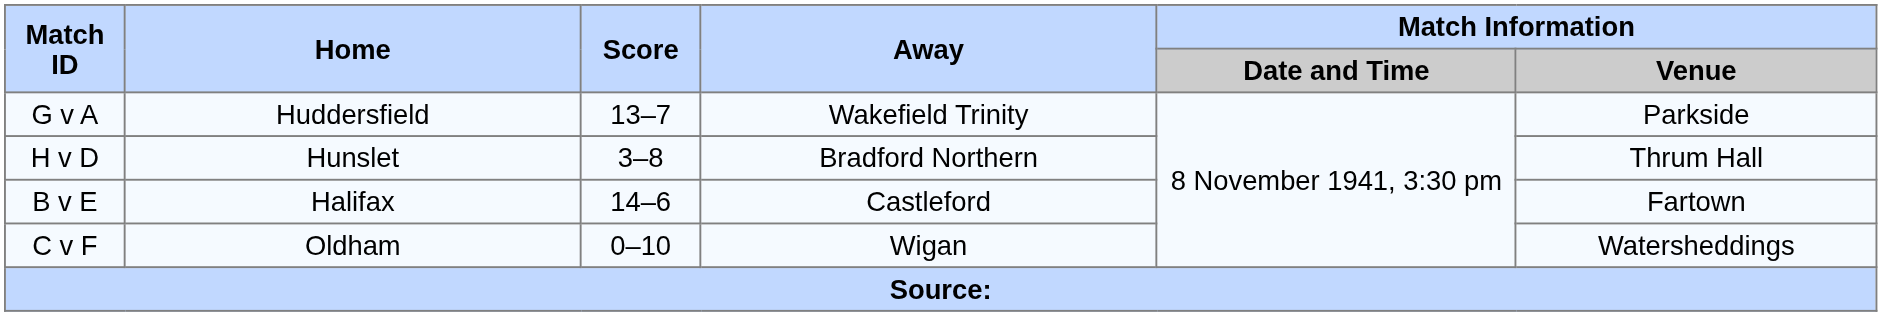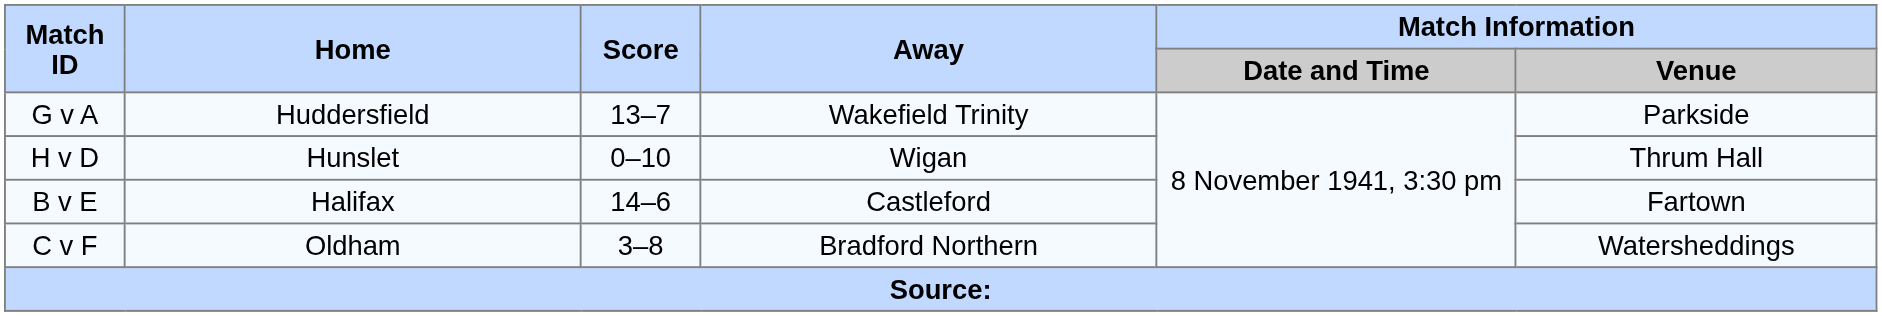H v D | Score: 3–8 -> 0–10
H v D | Away: Bradford Northern -> Wigan
C v F | Score: 0–10 -> 3–8
C v F | Away: Wigan -> Bradford Northern
